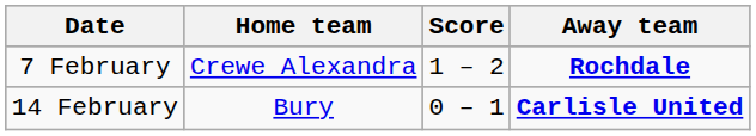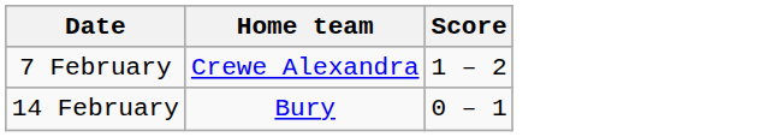- column: Away team | Rochdale | Carlisle United
